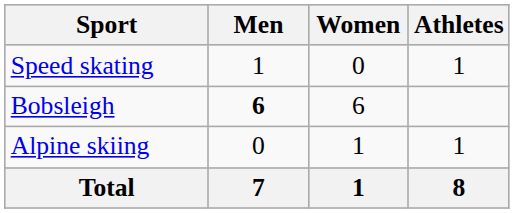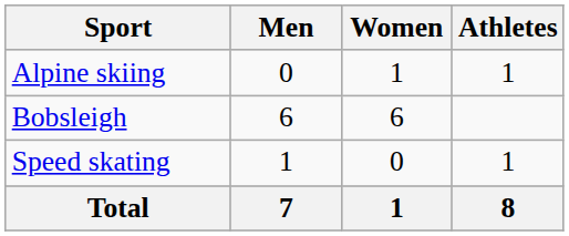rows swapped: Alpine skiing <-> Speed skating
Bobsleigh | Men: bold -> normal
